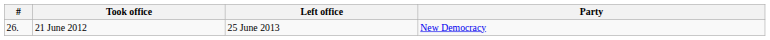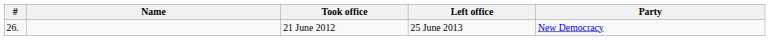+ column: Name
